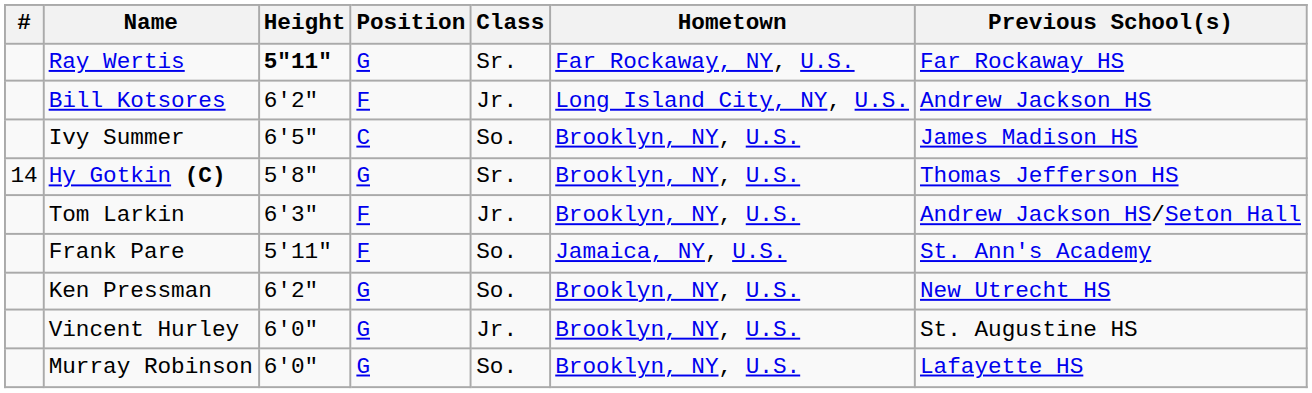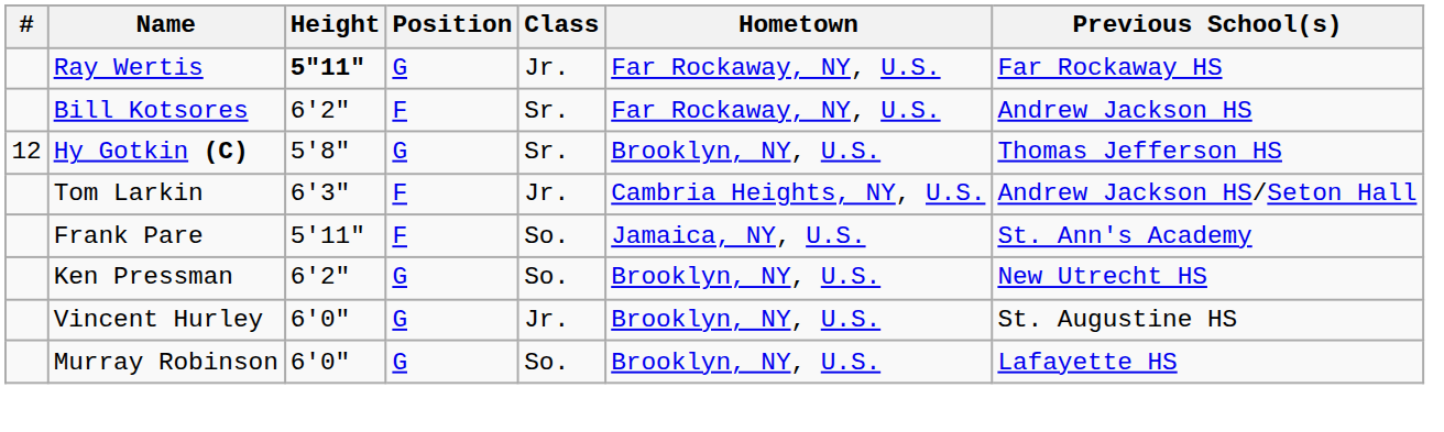Ray Wertis | Class: Sr. -> Jr.
Bill Kotsores | Class: Jr. -> Sr.
Bill Kotsores | Hometown: Long Island City, NY, U.S. -> Far Rockaway, NY, U.S.
- row: Ivy Summer | 6'5" | C | So. | Brooklyn, NY, U.S. | James Madison HS
Hy Gotkin (C) | #: 14 -> 12
Tom Larkin | Hometown: Brooklyn, NY, U.S. -> Cambria Heights, NY, U.S.
